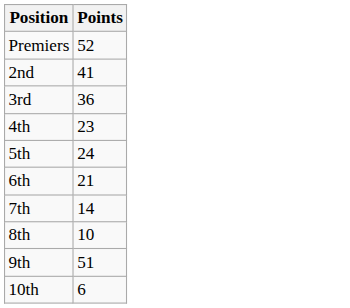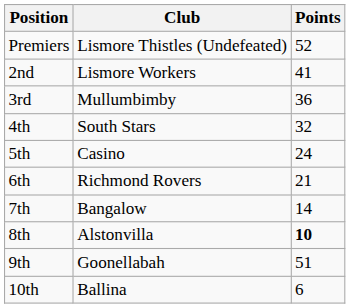+ column: Club | Lismore Thistles (Undefeated) | Lismore Workers | Mullumbimby | South Stars | Casino | Richmond Rovers | Bangalow | Alstonvilla | Goonellabah | Ballina
4th | Points: 23 -> 32
8th | Points: normal -> bold
